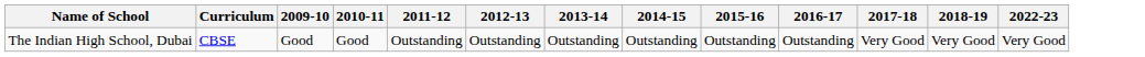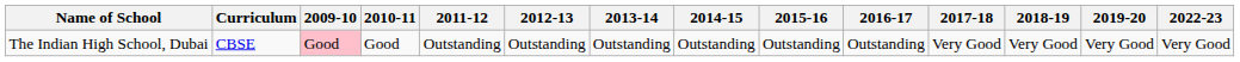+ column: 2019-20 | Very Good
The Indian High School, Dubai | 2009-10: no background -> pink background
